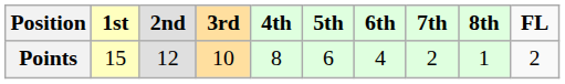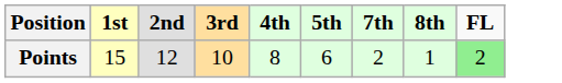- column: 6th | 4
Points | FL: no background -> lightgreen background
